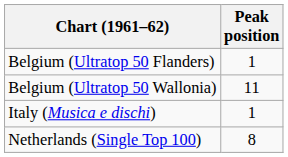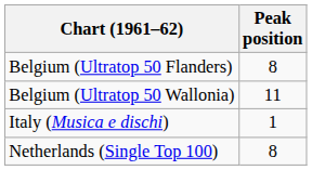Belgium (Ultratop 50 Flanders) | Peak position: 1 -> 8
